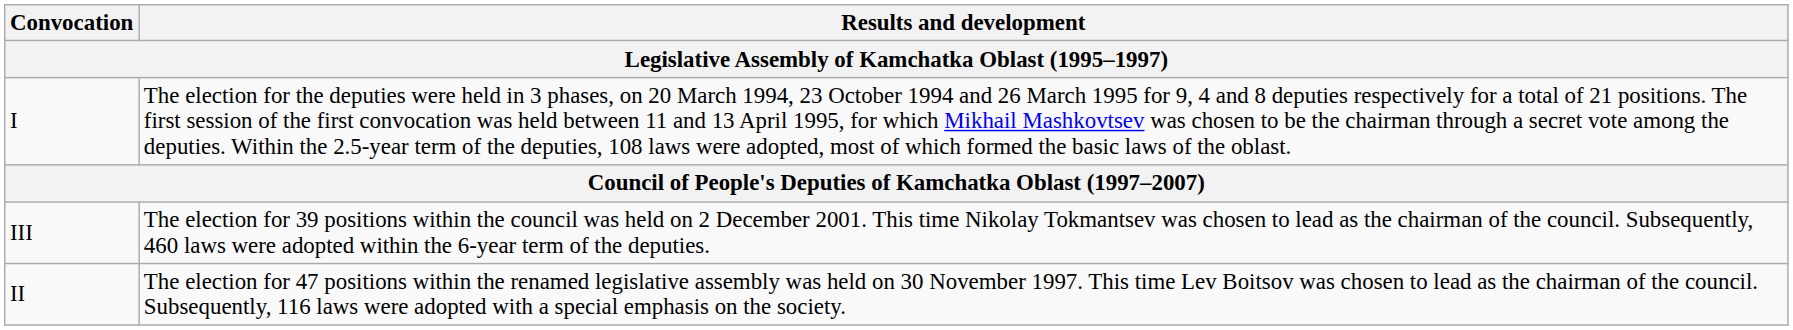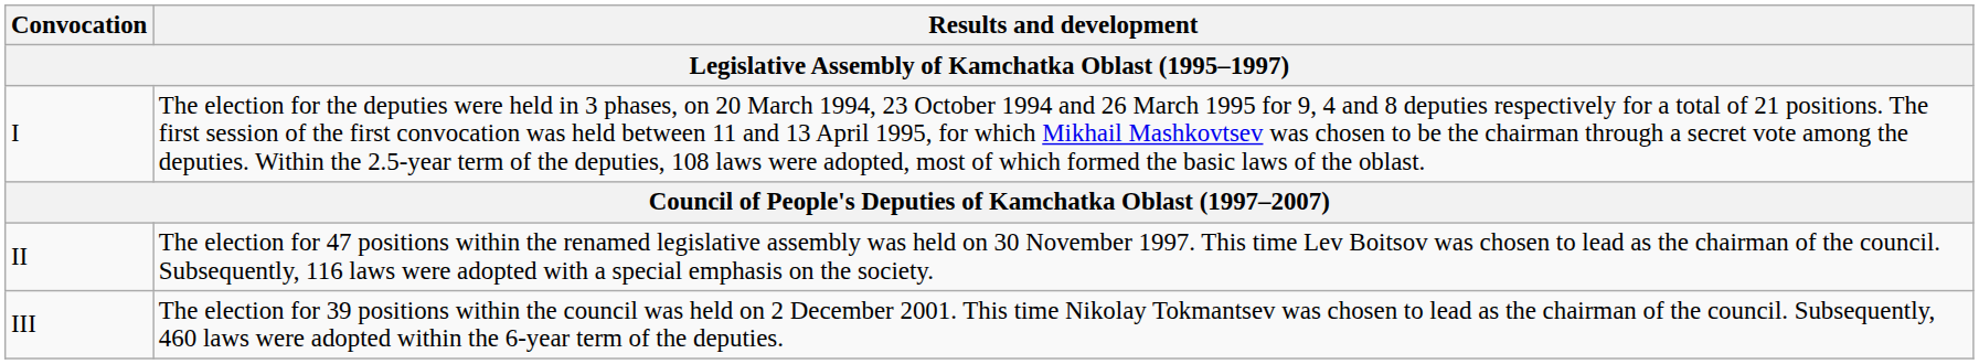rows swapped: II <-> III
